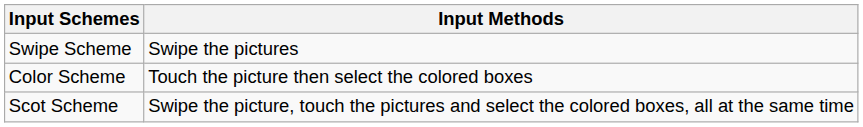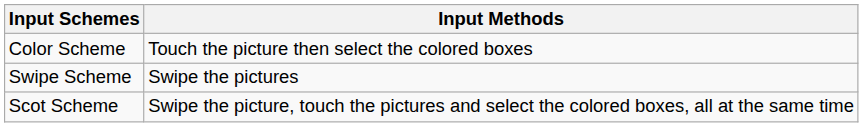rows swapped: Swipe Scheme <-> Color Scheme
